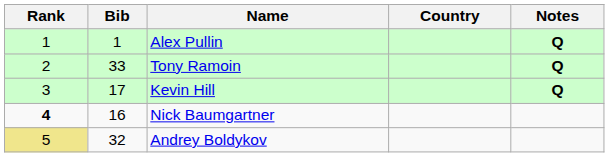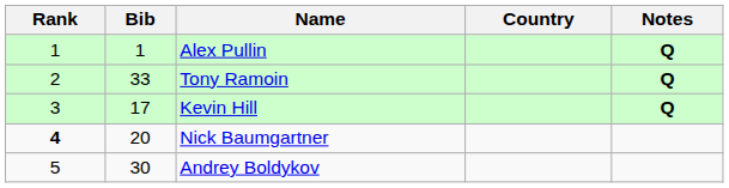Nick Baumgartner | Bib: 16 -> 20
Andrey Boldykov | Rank: khaki background -> no background
Andrey Boldykov | Bib: 32 -> 30
